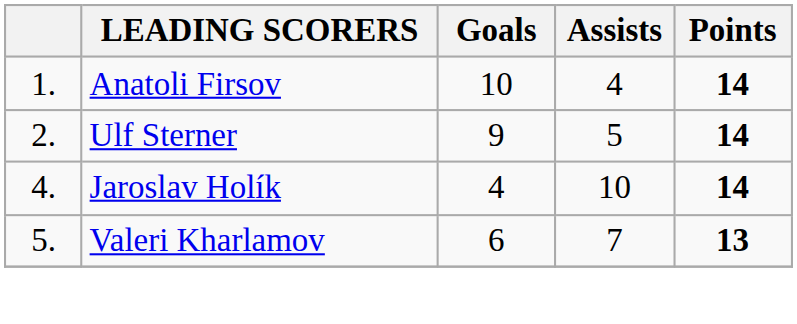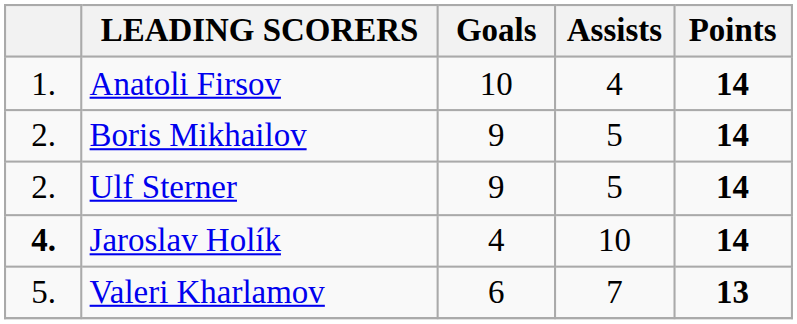+ row: 2. | Boris Mikhailov | 9 | 5 | 14
Jaroslav Holík | column 1: normal -> bold
